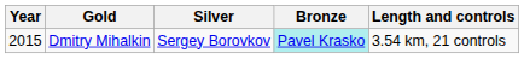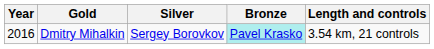Dmitry Mihalkin | Year: 2015 -> 2016
